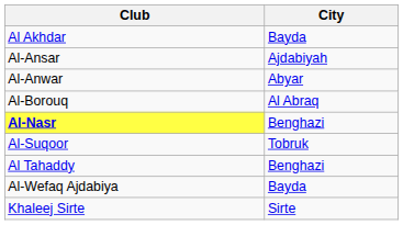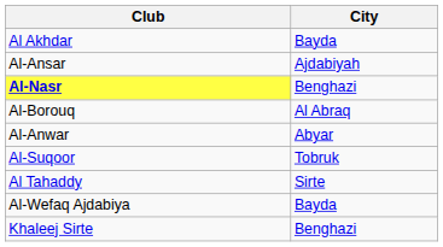rows swapped: Al-Anwar <-> Al-Nasr
Al Tahaddy | City: Benghazi -> Sirte
Khaleej Sirte | City: Sirte -> Benghazi
